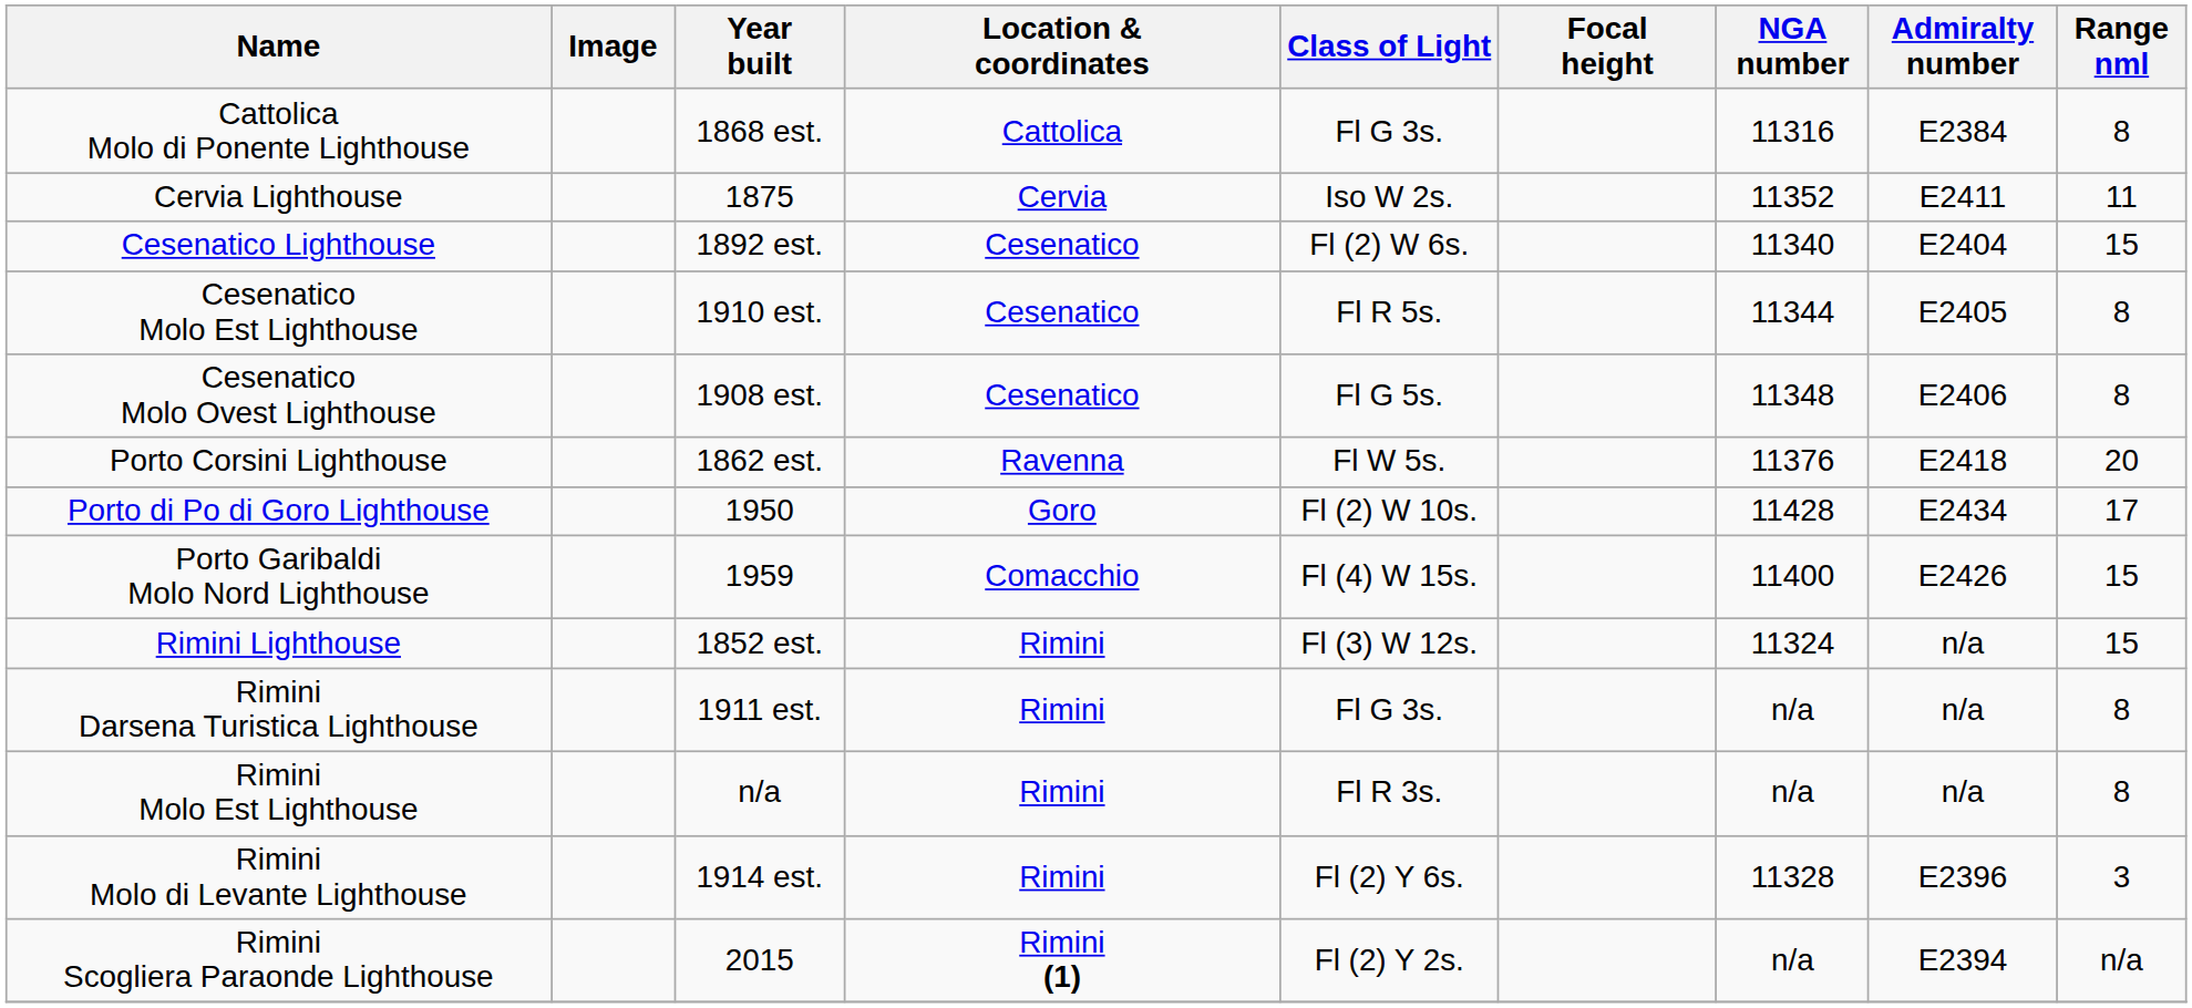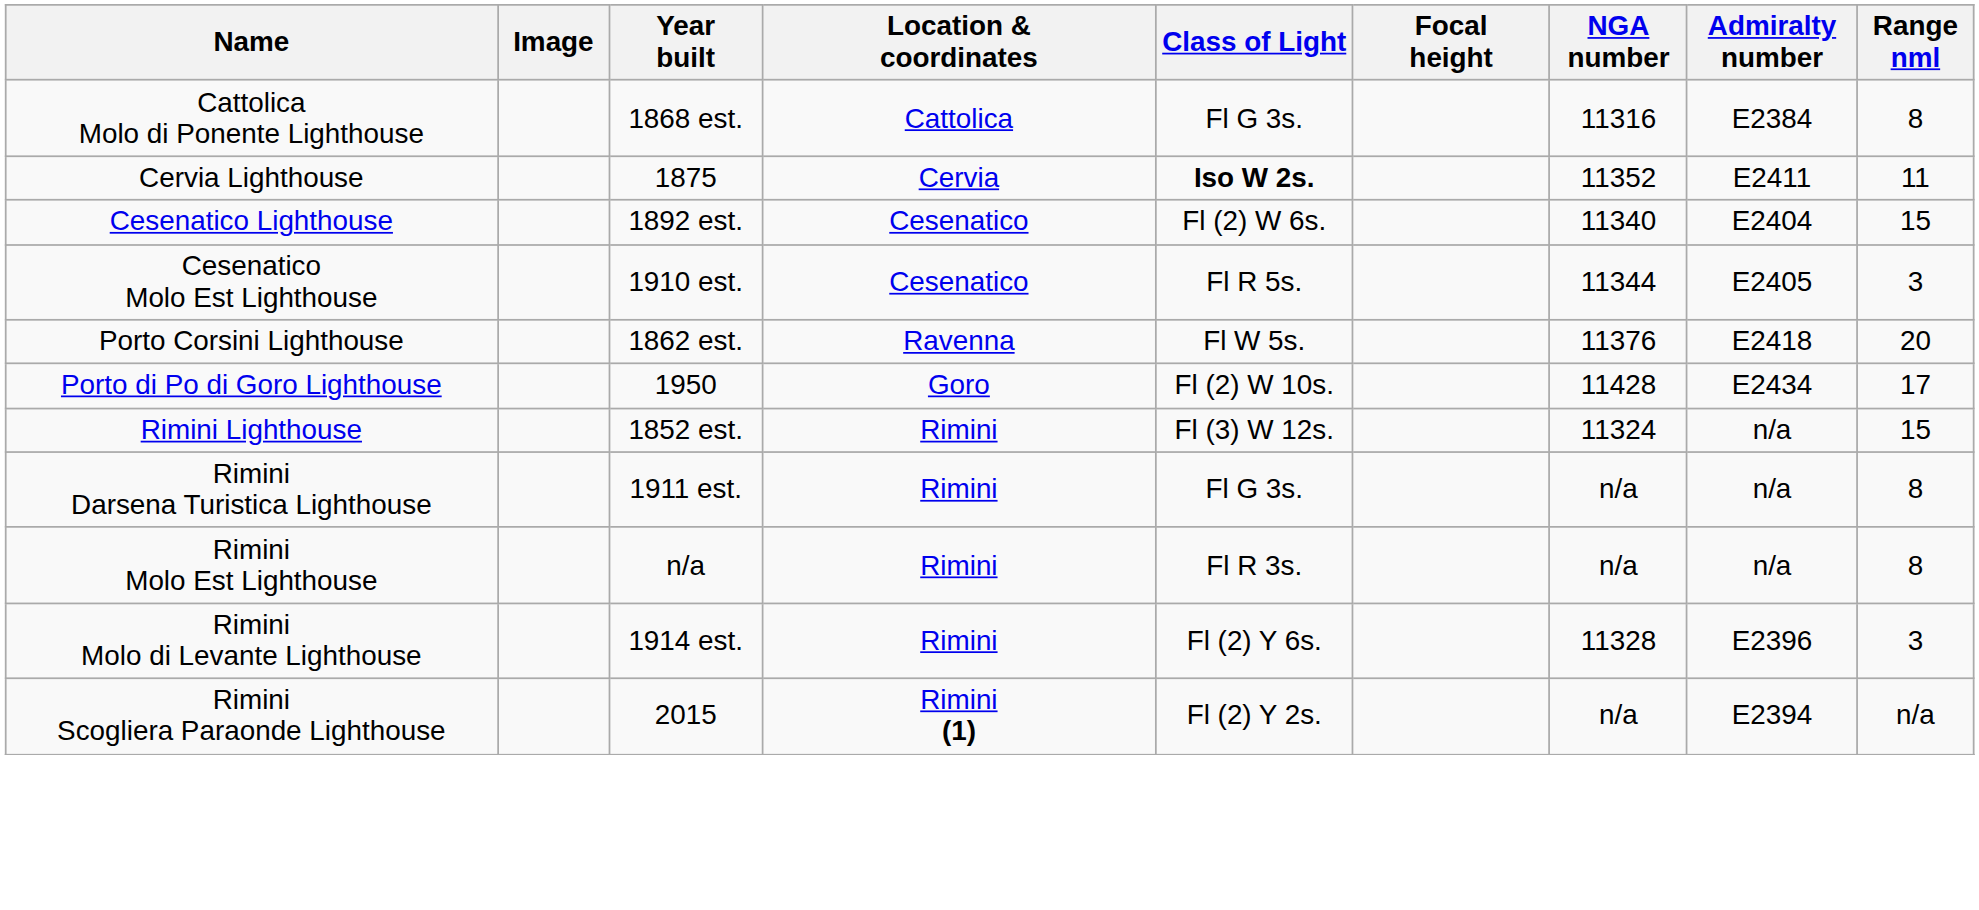Cervia Lighthouse | Class of Light: normal -> bold
Cesenatico Molo Est Lighthouse | Range nml: 8 -> 3
- row: Cesenatico Molo Ovest Lighthouse | 1908 est. | Cesenatico | Fl G 5s. | 11348 | E2406 | 8
- row: Porto Garibaldi Molo Nord Lighthouse | 1959 | Comacchio | Fl (4) W 15s. | 11400 | E2426 | 15
